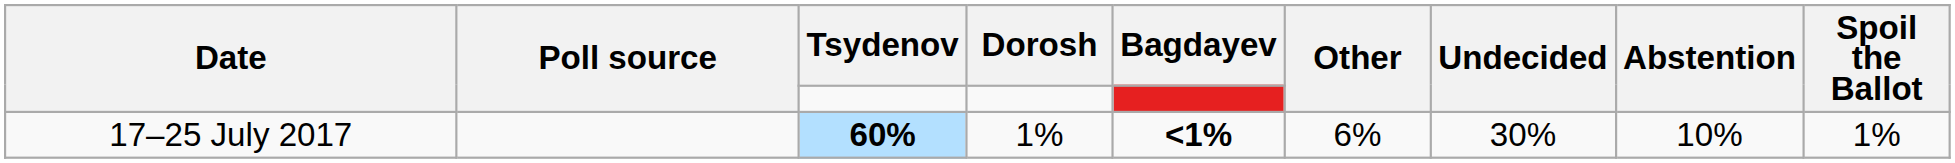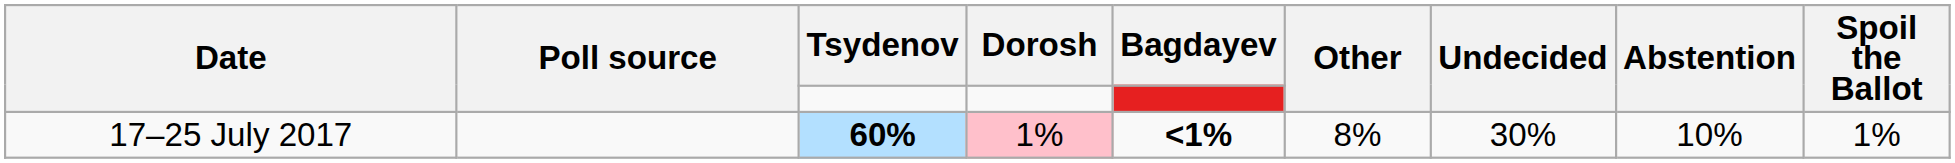17–25 July 2017 | Dorosh: no background -> pink background
17–25 July 2017 | Other: 6% -> 8%
